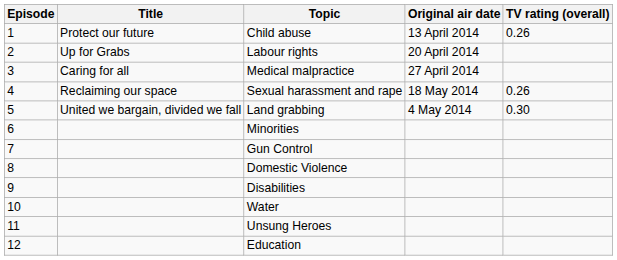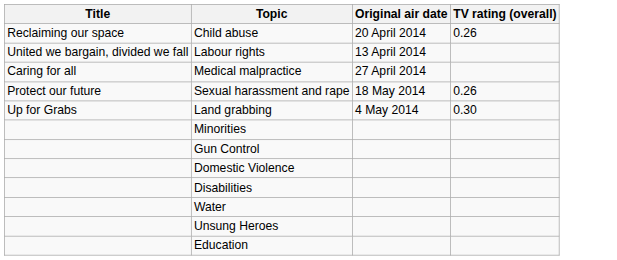- column: Episode | 1 | 2 | 3 | 4 | 5 | 6 | 7 | 8 | 9 | 10 | 11 | 12
Child abuse | Title: Protect our future -> Reclaiming our space
Child abuse | Original air date: 13 April 2014 -> 20 April 2014
Labour rights | Title: Up for Grabs -> United we bargain, divided we fall
Labour rights | Original air date: 20 April 2014 -> 13 April 2014
Sexual harassment and rape | Title: Reclaiming our space -> Protect our future
Land grabbing | Title: United we bargain, divided we fall -> Up for Grabs
